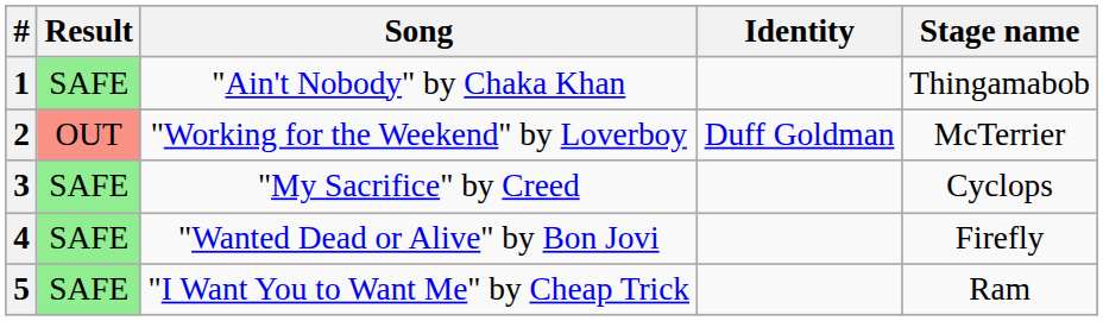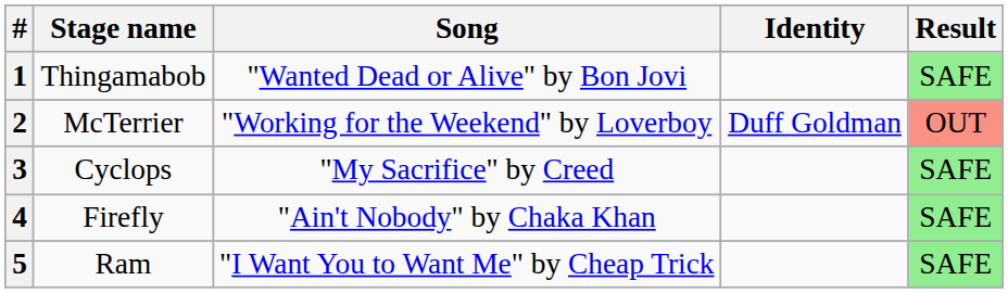columns swapped: Stage name <-> Result
1 | Song: "Ain't Nobody" by Chaka Khan -> "Wanted Dead or Alive" by Bon Jovi
4 | Song: "Wanted Dead or Alive" by Bon Jovi -> "Ain't Nobody" by Chaka Khan
